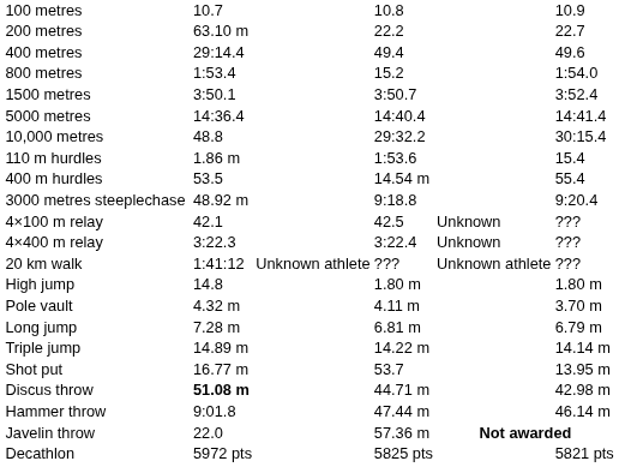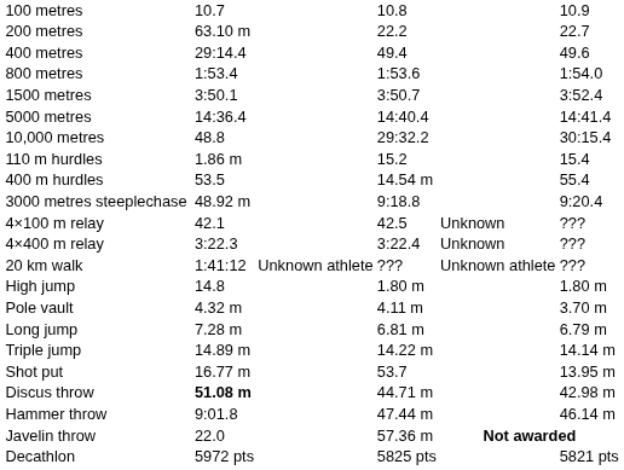800 metres | column 5: 15.2 -> 1:53.6
110 m hurdles | column 5: 1:53.6 -> 15.2
